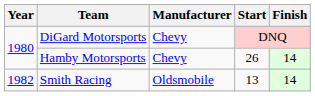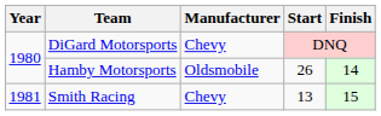Hamby Motorsports | Manufacturer: Chevy -> Oldsmobile
Smith Racing | Year: 1982 -> 1981
Smith Racing | Manufacturer: Oldsmobile -> Chevy
Smith Racing | Finish: 14 -> 15
